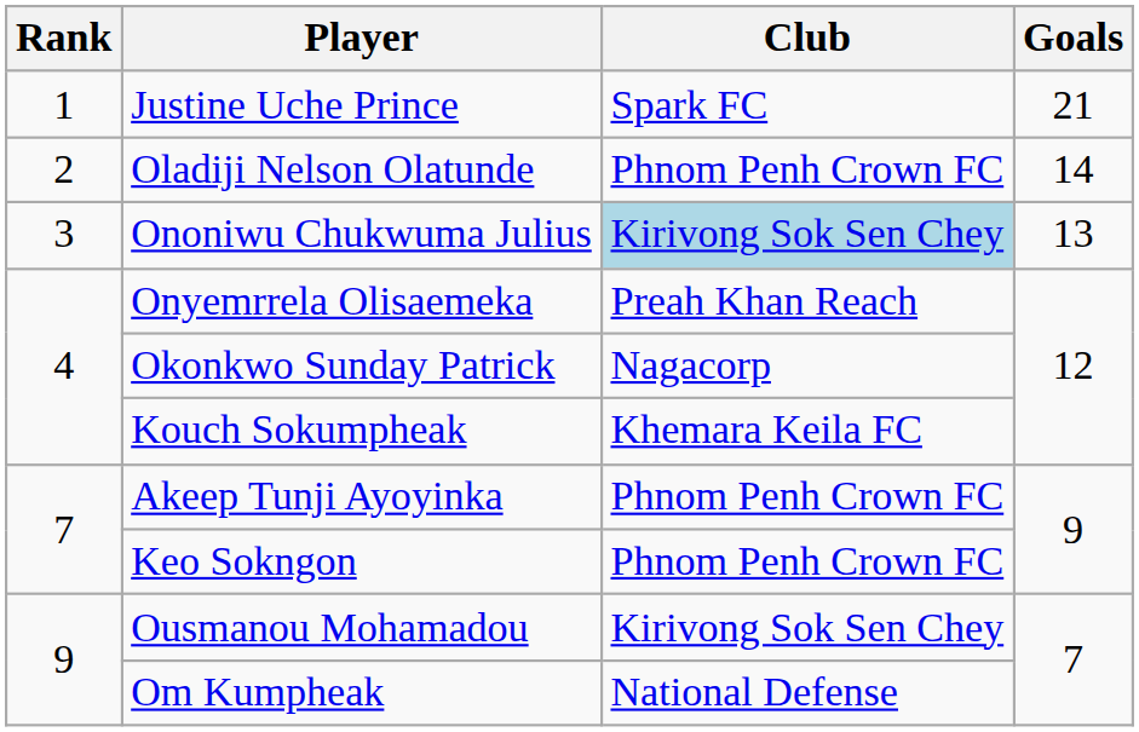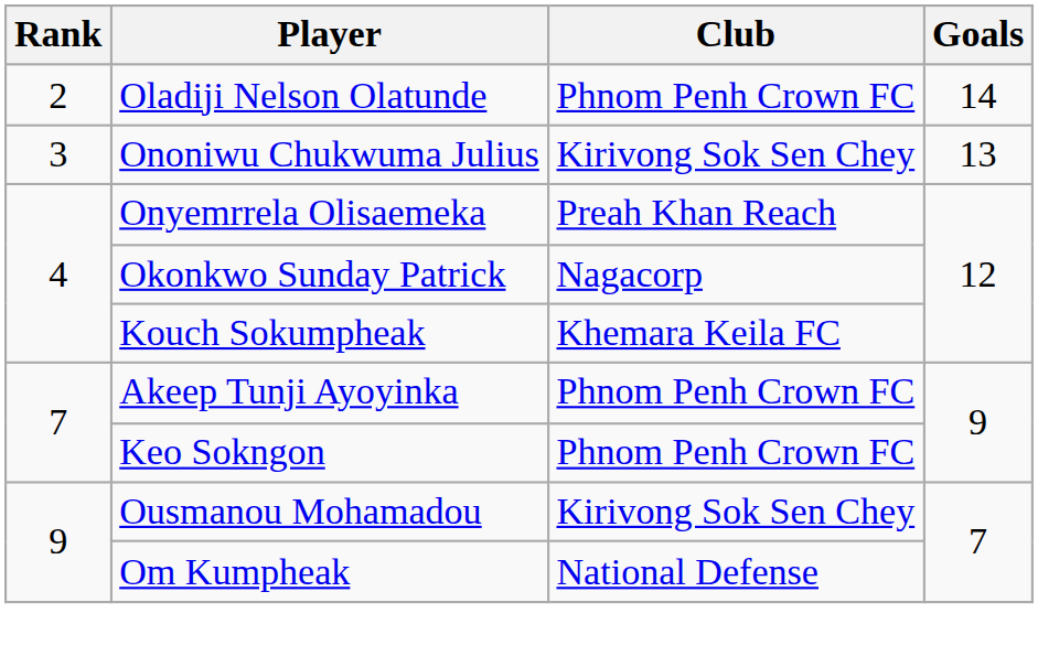- row: 1 | Justine Uche Prince | Spark FC | 21
Ononiwu Chukwuma Julius | Club: lightblue background -> no background
